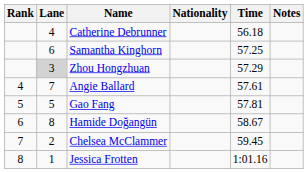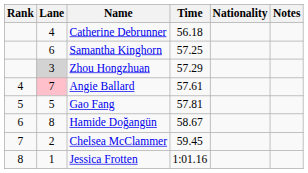columns swapped: Nationality <-> Time
Angie Ballard | Lane: no background -> pink background
